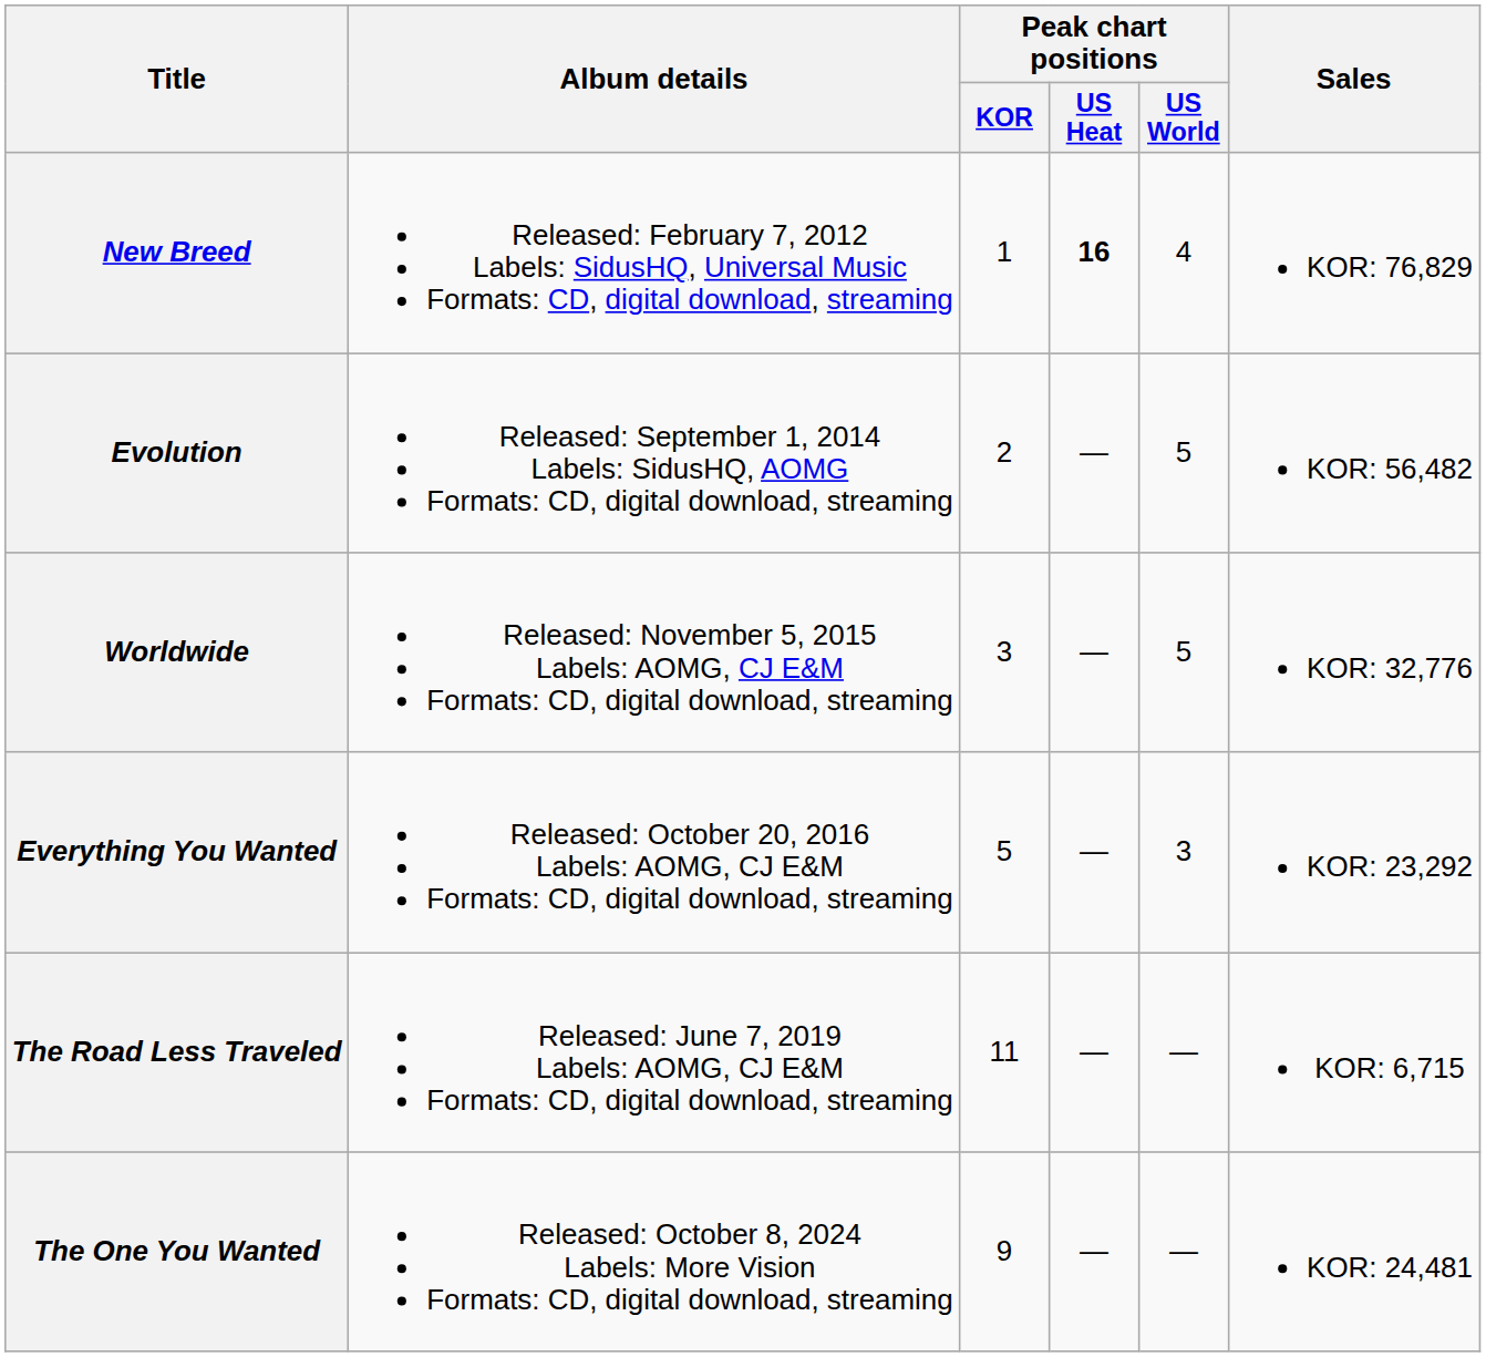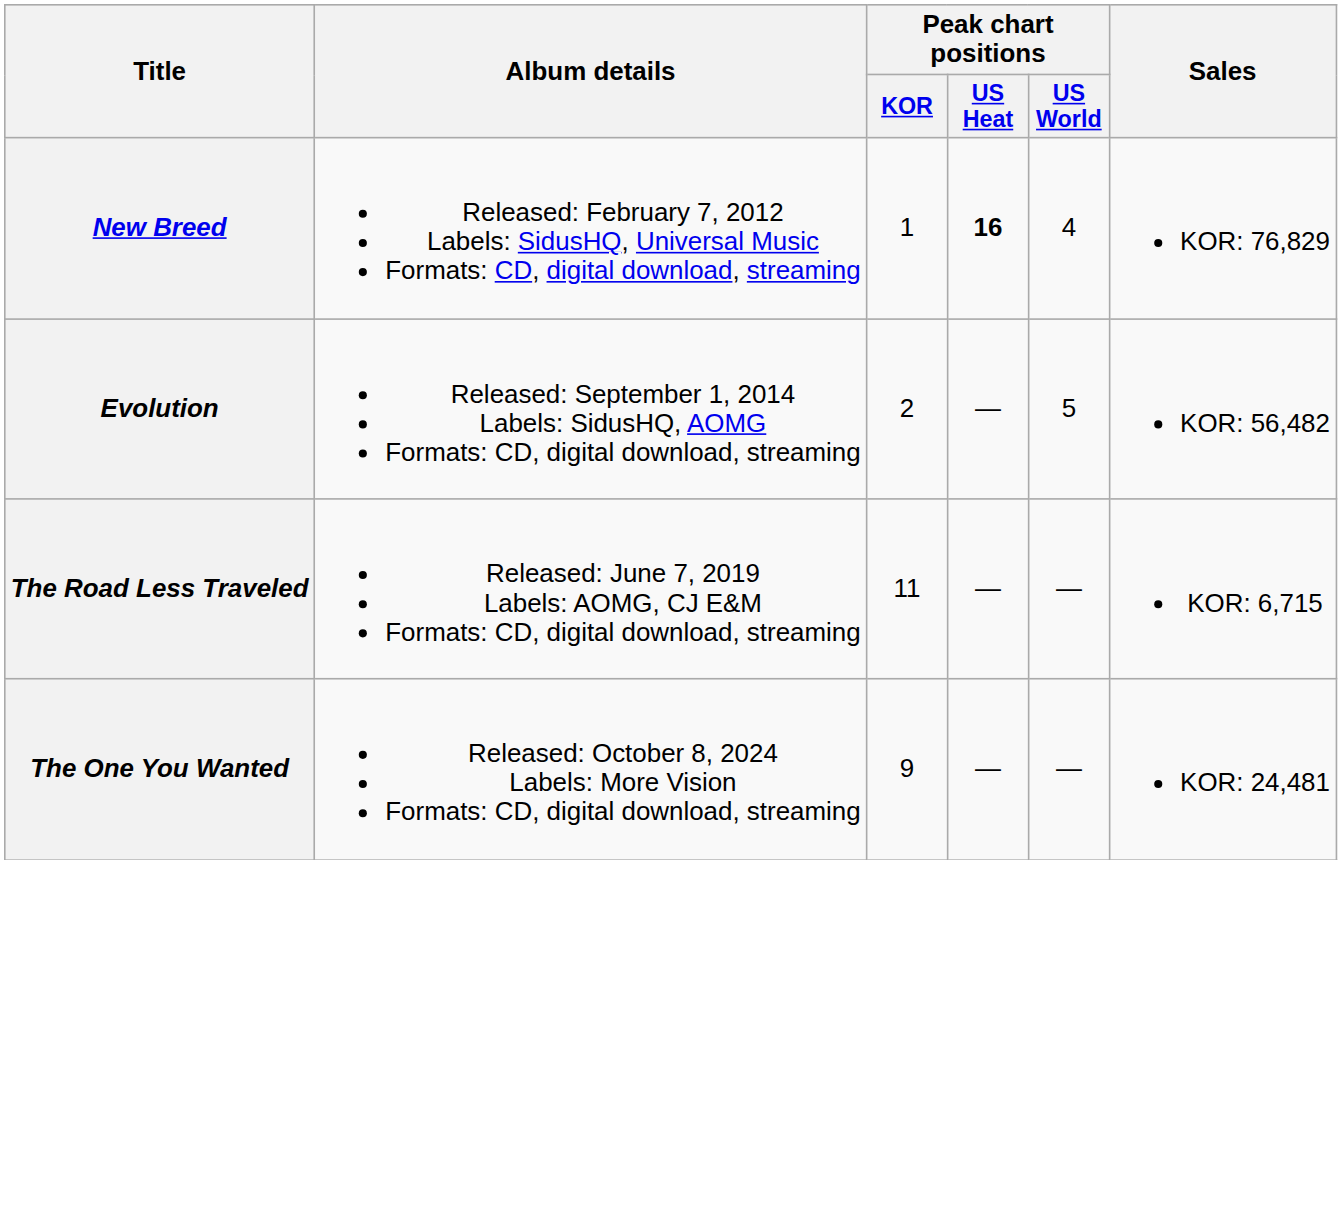- row: Worldwide | Released: November 5, 2015 Labels: AOMG, CJ E&M Formats: CD, digital download, streaming | 3 | — | 5 | KOR: 32,776
- row: Everything You Wanted | Released: October 20, 2016 Labels: AOMG, CJ E&M Formats: CD, digital download, streaming | 5 | — | 3 | KOR: 23,292
